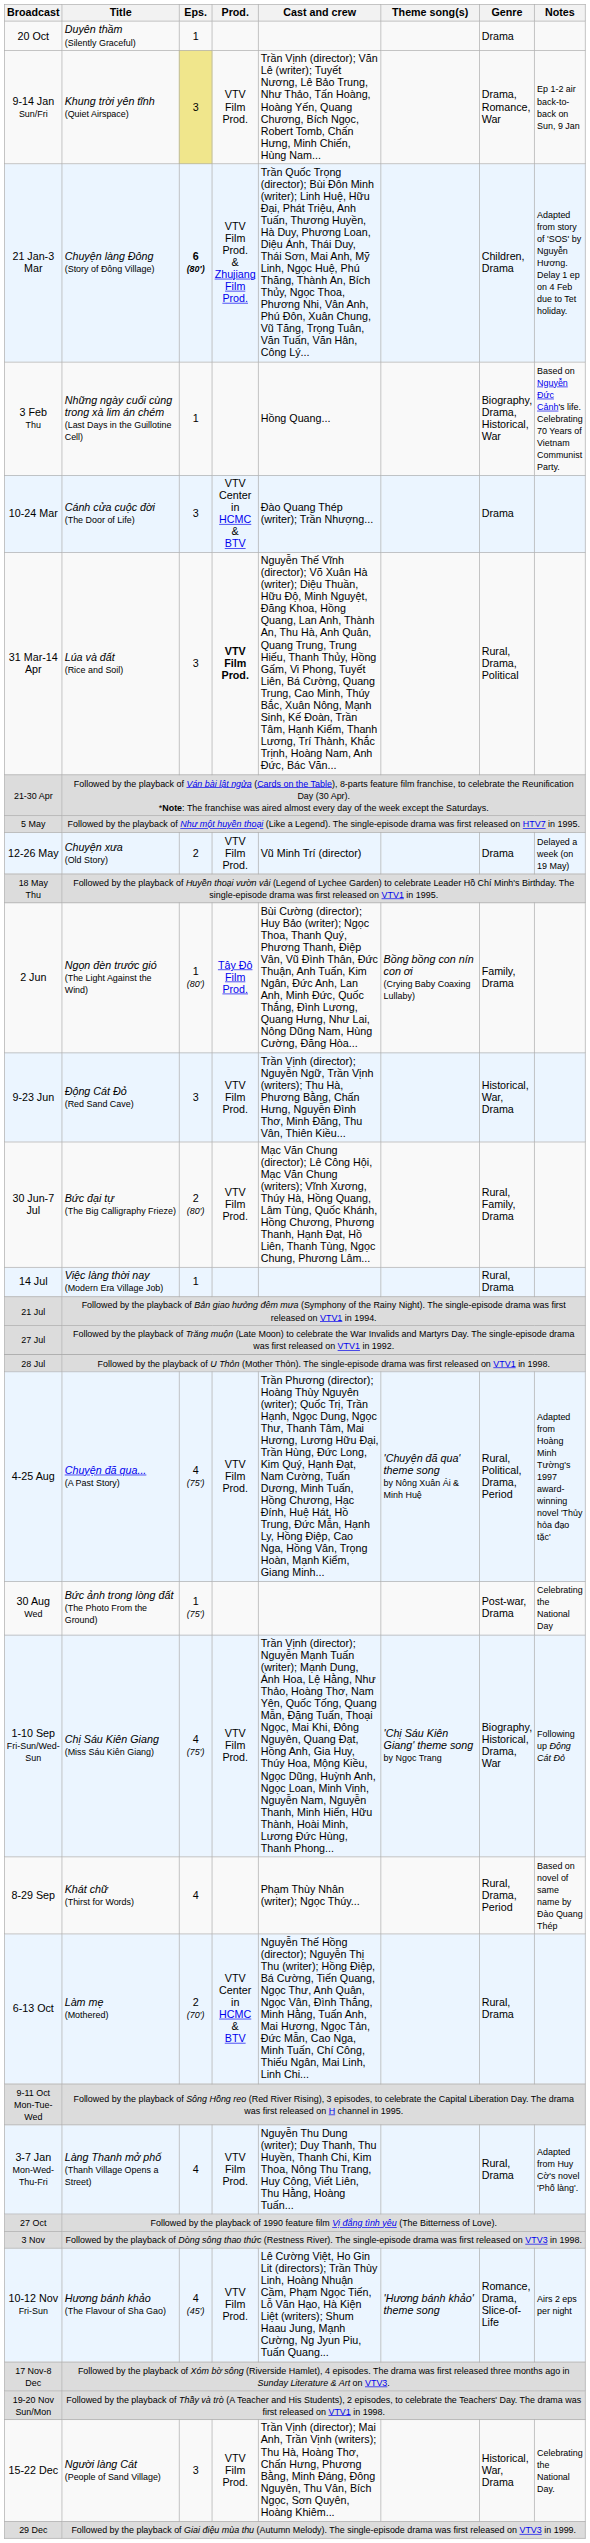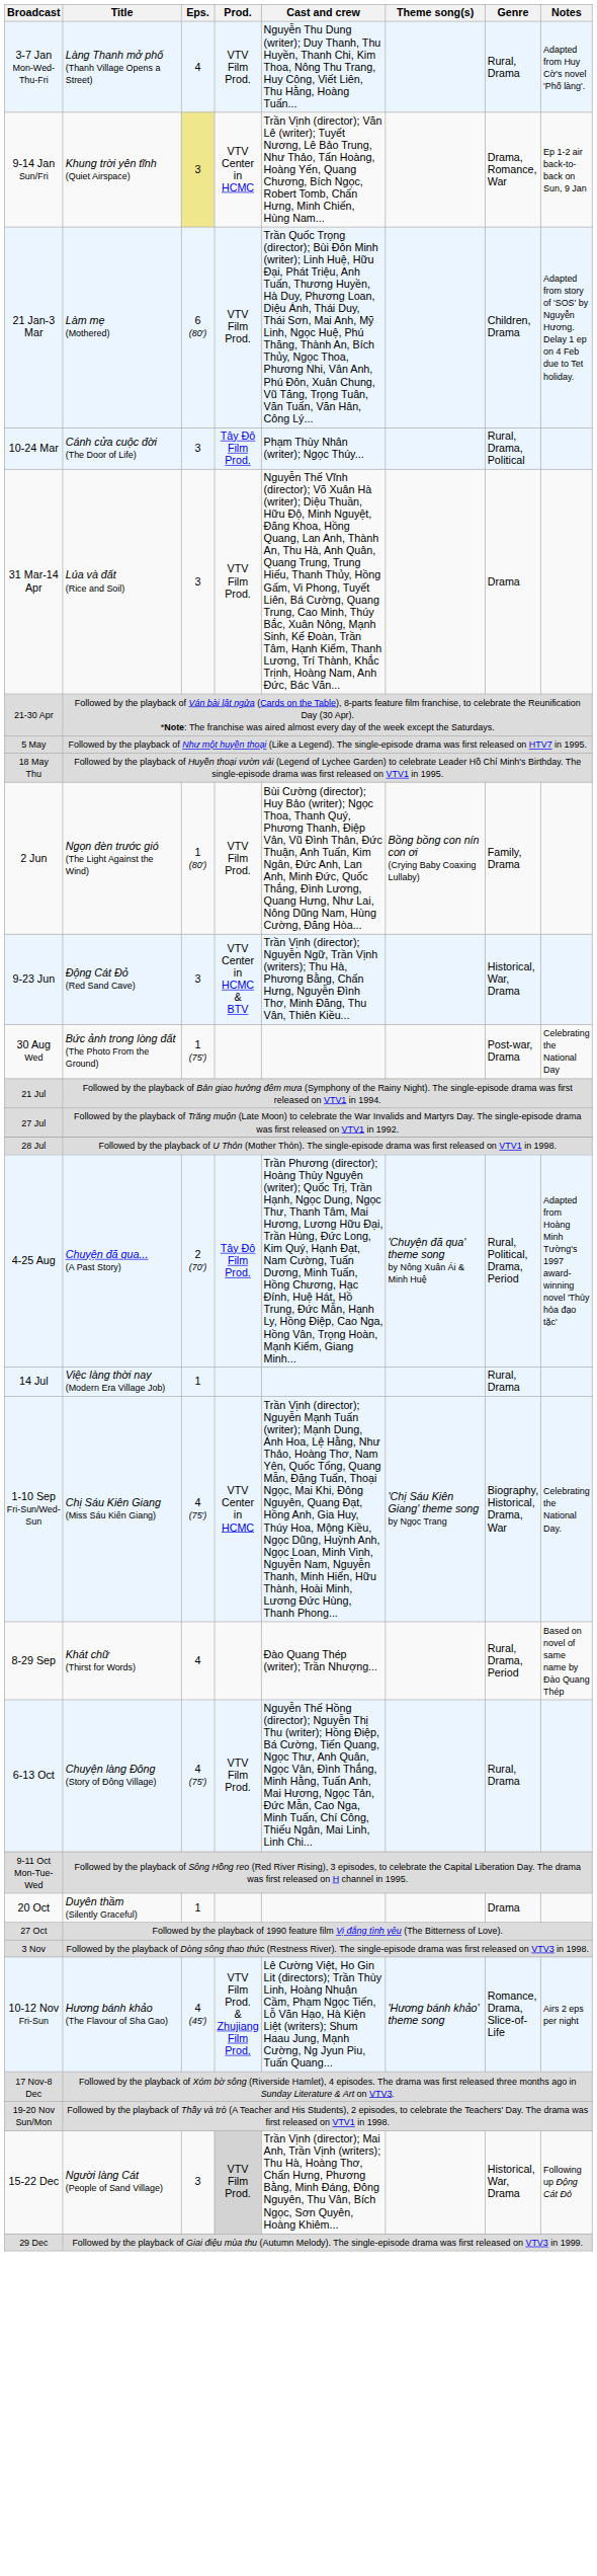rows swapped: 3-7 Jan Mon-Wed-Thu-Fri <-> 20 Oct
9-14 Jan Sun/Fri | Prod.: VTV Film Prod. -> VTV Center in HCMC
21 Jan-3 Mar | Title: Chuyện làng Đông (Story of Đông Village) -> Làm mẹ (Mothered)
21 Jan-3 Mar | Eps.: bold -> normal
21 Jan-3 Mar | Prod.: VTV Film Prod. & Zhujiang Film Prod. -> VTV Film Prod.
- row: 3 Feb Thu | Những ngày cuối cùng trong xà lim án chém (Last Days in the Guillotine Cell) | 1 | Hồng Quang... | Biography, Drama, Historical, War | Based on Nguyễn Đức Cảnh's life. Celebrating 70 Years of Vietnam Communist Party.
10-24 Mar | Prod.: VTV Center in HCMC & BTV -> Tây Đô Film Prod.
10-24 Mar | Cast and crew: Đào Quang Thép (writer); Trần Nhượng... -> Phạm Thùy Nhân (writer); Ngọc Thúy...
10-24 Mar | Genre: Drama -> Rural, Drama, Political
31 Mar-14 Apr | Prod.: bold -> normal
31 Mar-14 Apr | Genre: Rural, Drama, Political -> Drama
- row: 12-26 May | Chuyện xưa (Old Story) | 2 | VTV Film Prod. | Vũ Minh Trí (director) | Drama | Delayed a week (on 19 May)
2 Jun | Prod.: Tây Đô Film Prod. -> VTV Film Prod.
9-23 Jun | Prod.: VTV Film Prod. -> VTV Center in HCMC & BTV
- row: 30 Jun-7 Jul | Bức đại tự (The Big Calligraphy Frieze) | 2 (80′) | VTV Film Prod. | Mạc Văn Chung (director); Lê Công Hội, Mạc Văn Chung (writers); Vĩnh Xương, Thúy Hà, Hồng Quang, Lâm Tùng, Quốc Khánh, Hồng Chương, Phương Thanh, Hạnh Đạt, Hồ Liên, Thanh Tùng, Ngọc Chung, Phương Lâm... | Rural, Family, Drama
rows swapped: 14 Jul <-> 30 Aug Wed
4-25 Aug | Eps.: 4 (75′) -> 2 (70′)
4-25 Aug | Prod.: VTV Film Prod. -> Tây Đô Film Prod.
1-10 Sep Fri-Sun/Wed-Sun | Prod.: VTV Film Prod. -> VTV Center in HCMC
1-10 Sep Fri-Sun/Wed-Sun | Notes: Following up Động Cát Đỏ -> Celebrating the National Day.
8-29 Sep | Cast and crew: Phạm Thùy Nhân (writer); Ngọc Thúy... -> Đào Quang Thép (writer); Trần Nhượng...
6-13 Oct | Title: Làm mẹ (Mothered) -> Chuyện làng Đông (Story of Đông Village)
6-13 Oct | Eps.: 2 (70′) -> 4 (75′)
6-13 Oct | Prod.: VTV Center in HCMC & BTV -> VTV Film Prod.
10-12 Nov Fri-Sun | Prod.: VTV Film Prod. -> VTV Film Prod. & Zhujiang Film Prod.
15-22 Dec | Prod.: no background -> lightgrey background
15-22 Dec | Notes: Celebrating the National Day. -> Following up Động Cát Đỏ
